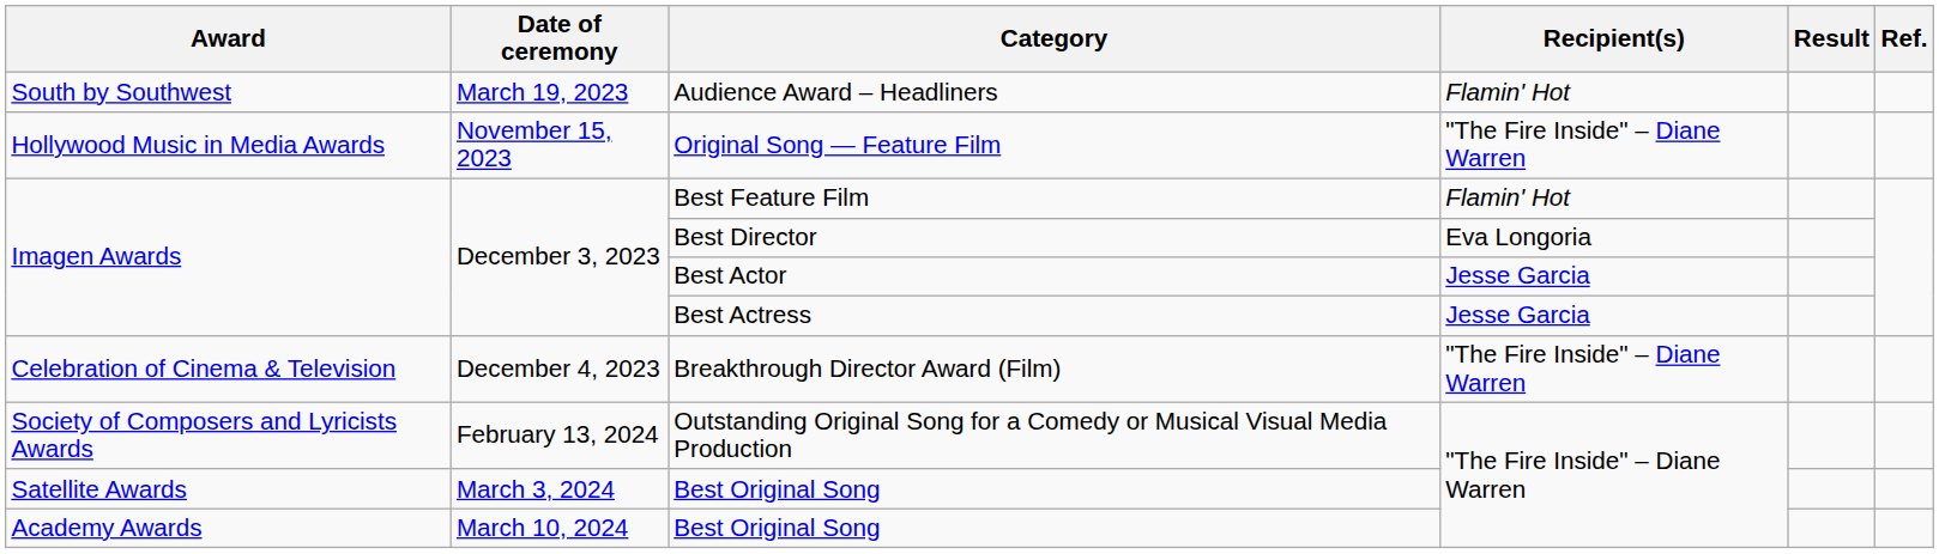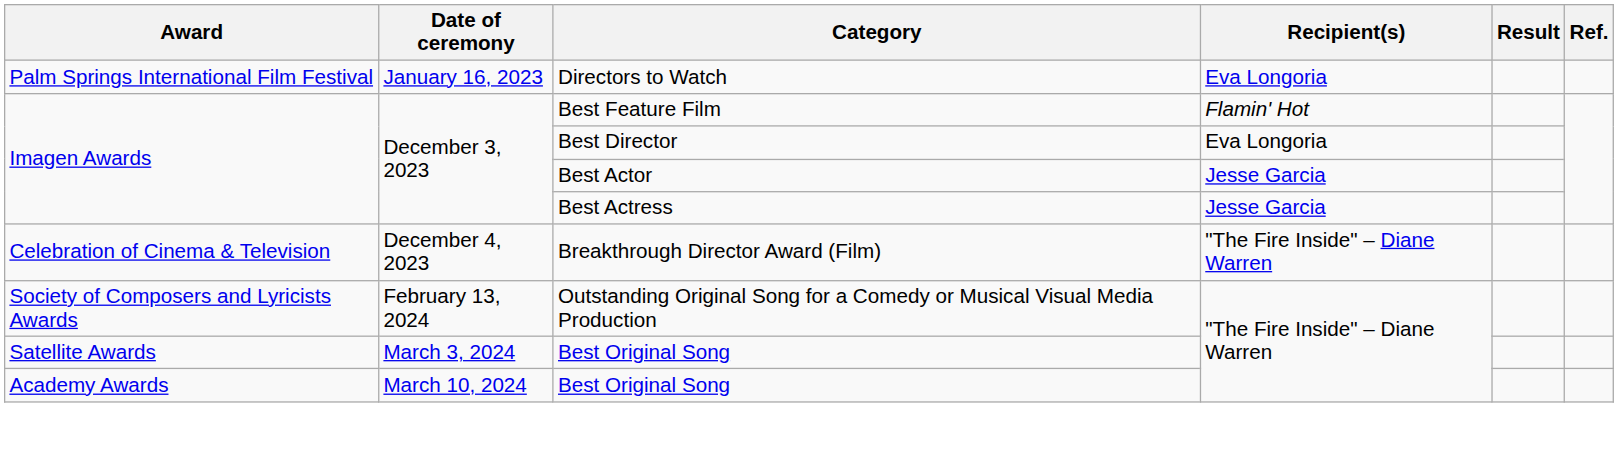+ row: Palm Springs International Film Festival | January 16, 2023 | Directors to Watch | Eva Longoria
- row: South by Southwest | March 19, 2023 | Audience Award – Headliners | Flamin' Hot
- row: Hollywood Music in Media Awards | November 15, 2023 | Original Song — Feature Film | "The Fire Inside" – Diane Warren
